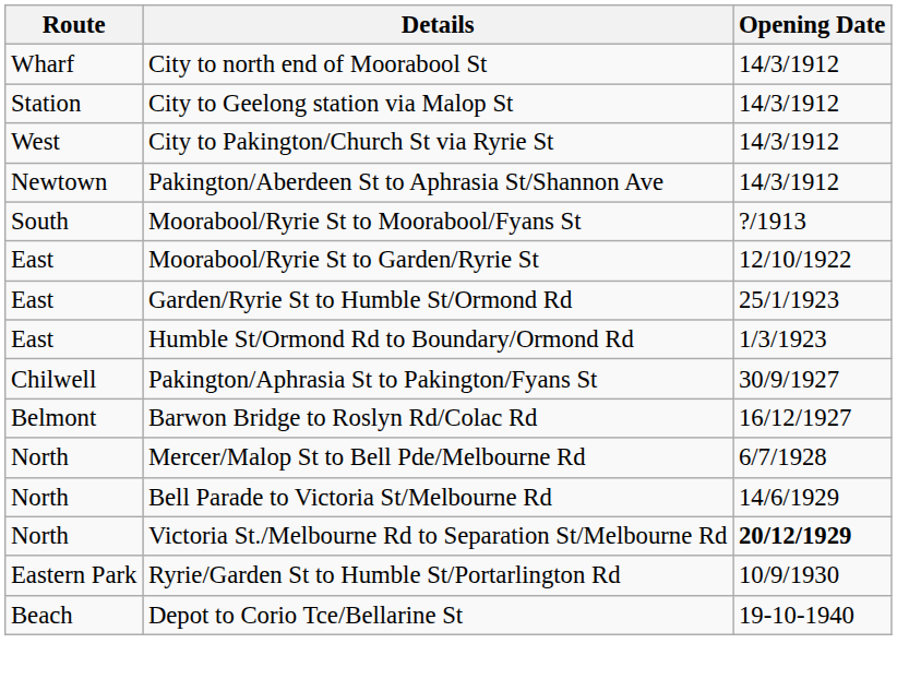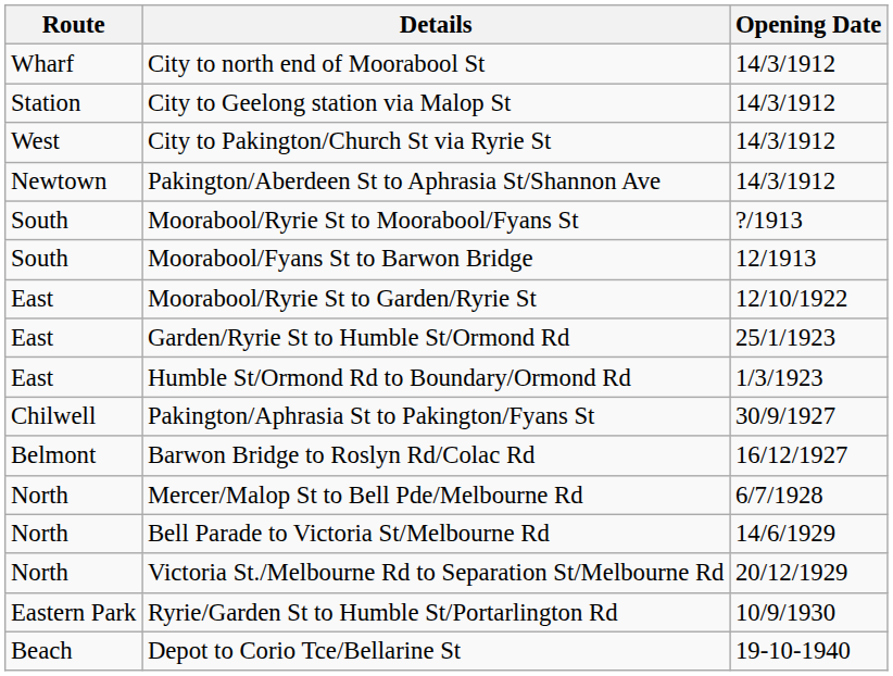+ row: South | Moorabool/Fyans St to Barwon Bridge | 12/1913
Victoria St./Melbourne Rd to Separation St/Melbourne Rd | Opening Date: bold -> normal
